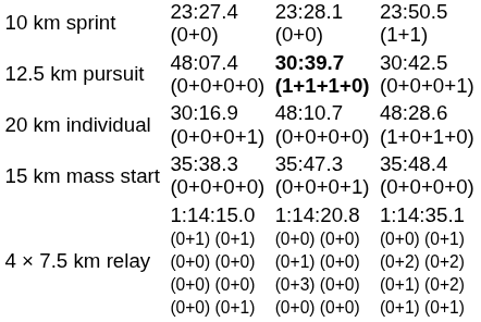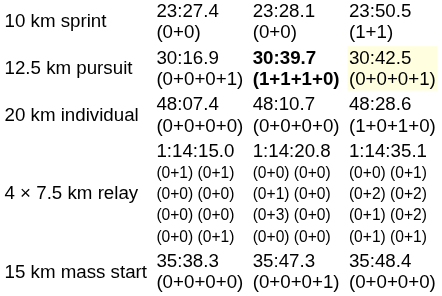12.5 km pursuit | column 3: 48:07.4 (0+0+0+0) -> 30:16.9 (0+0+0+1)
12.5 km pursuit | column 7: no background -> lightyellow background
20 km individual | column 3: 30:16.9 (0+0+0+1) -> 48:07.4 (0+0+0+0)
rows swapped: 4 × 7.5 km relay <-> 15 km mass start
